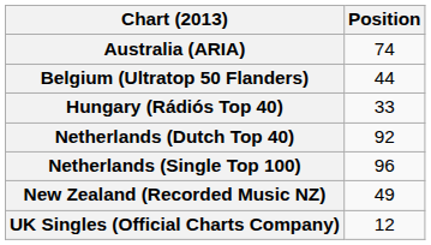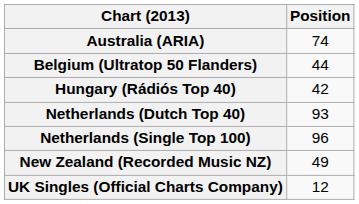Hungary (Rádiós Top 40) | Position: 33 -> 42
Netherlands (Dutch Top 40) | Position: 92 -> 93
